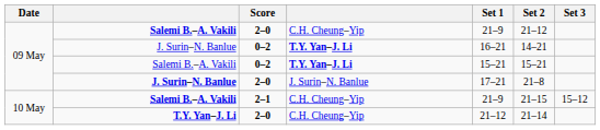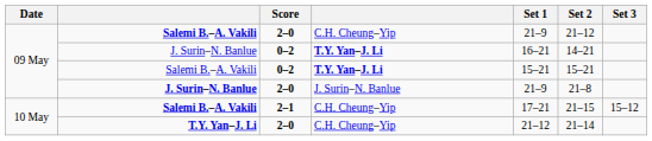J. Surin–N. Banlue / 2–0 | Set 1: 17–21 -> 21–9
Salemi B.–A. Vakili / 2–1 | Set 1: 21–9 -> 17–21
